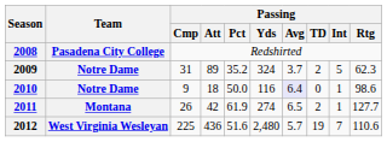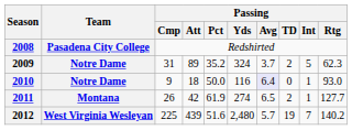2010 | Passing / Rtg: 98.6 -> 93.0
2012 | Passing / Att: 436 -> 439
2012 | Passing / Rtg: 110.6 -> 140.2
